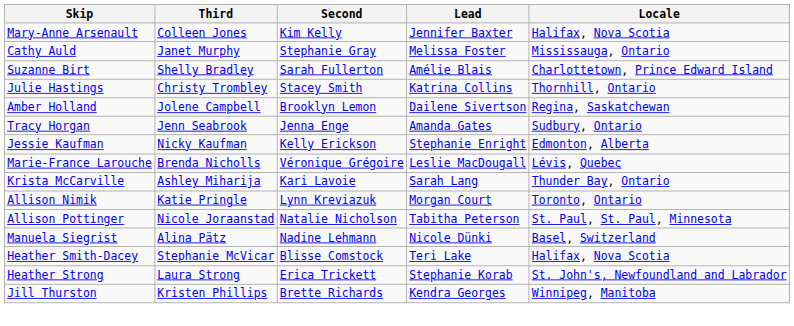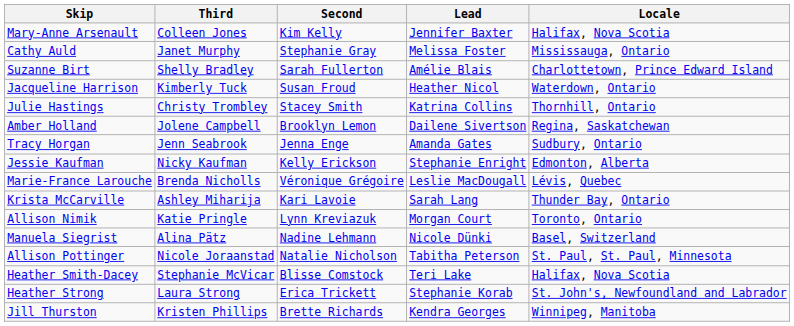+ row: Jacqueline Harrison | Kimberly Tuck | Susan Froud | Heather Nicol | Waterdown, Ontario
rows swapped: Allison Pottinger <-> Manuela Siegrist
